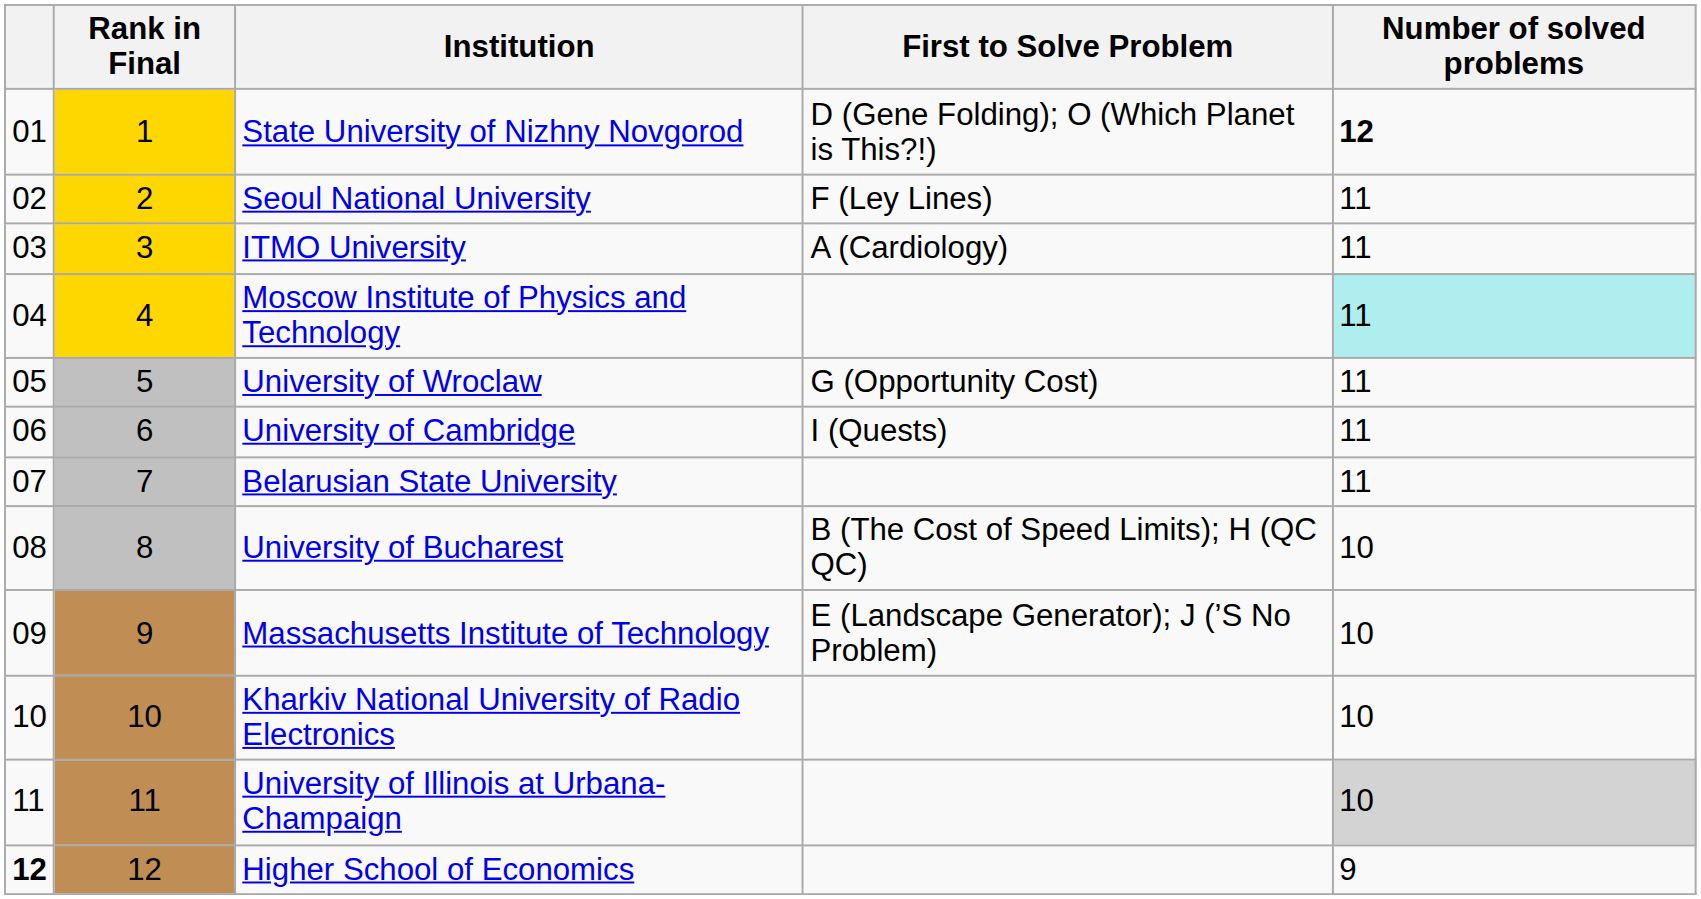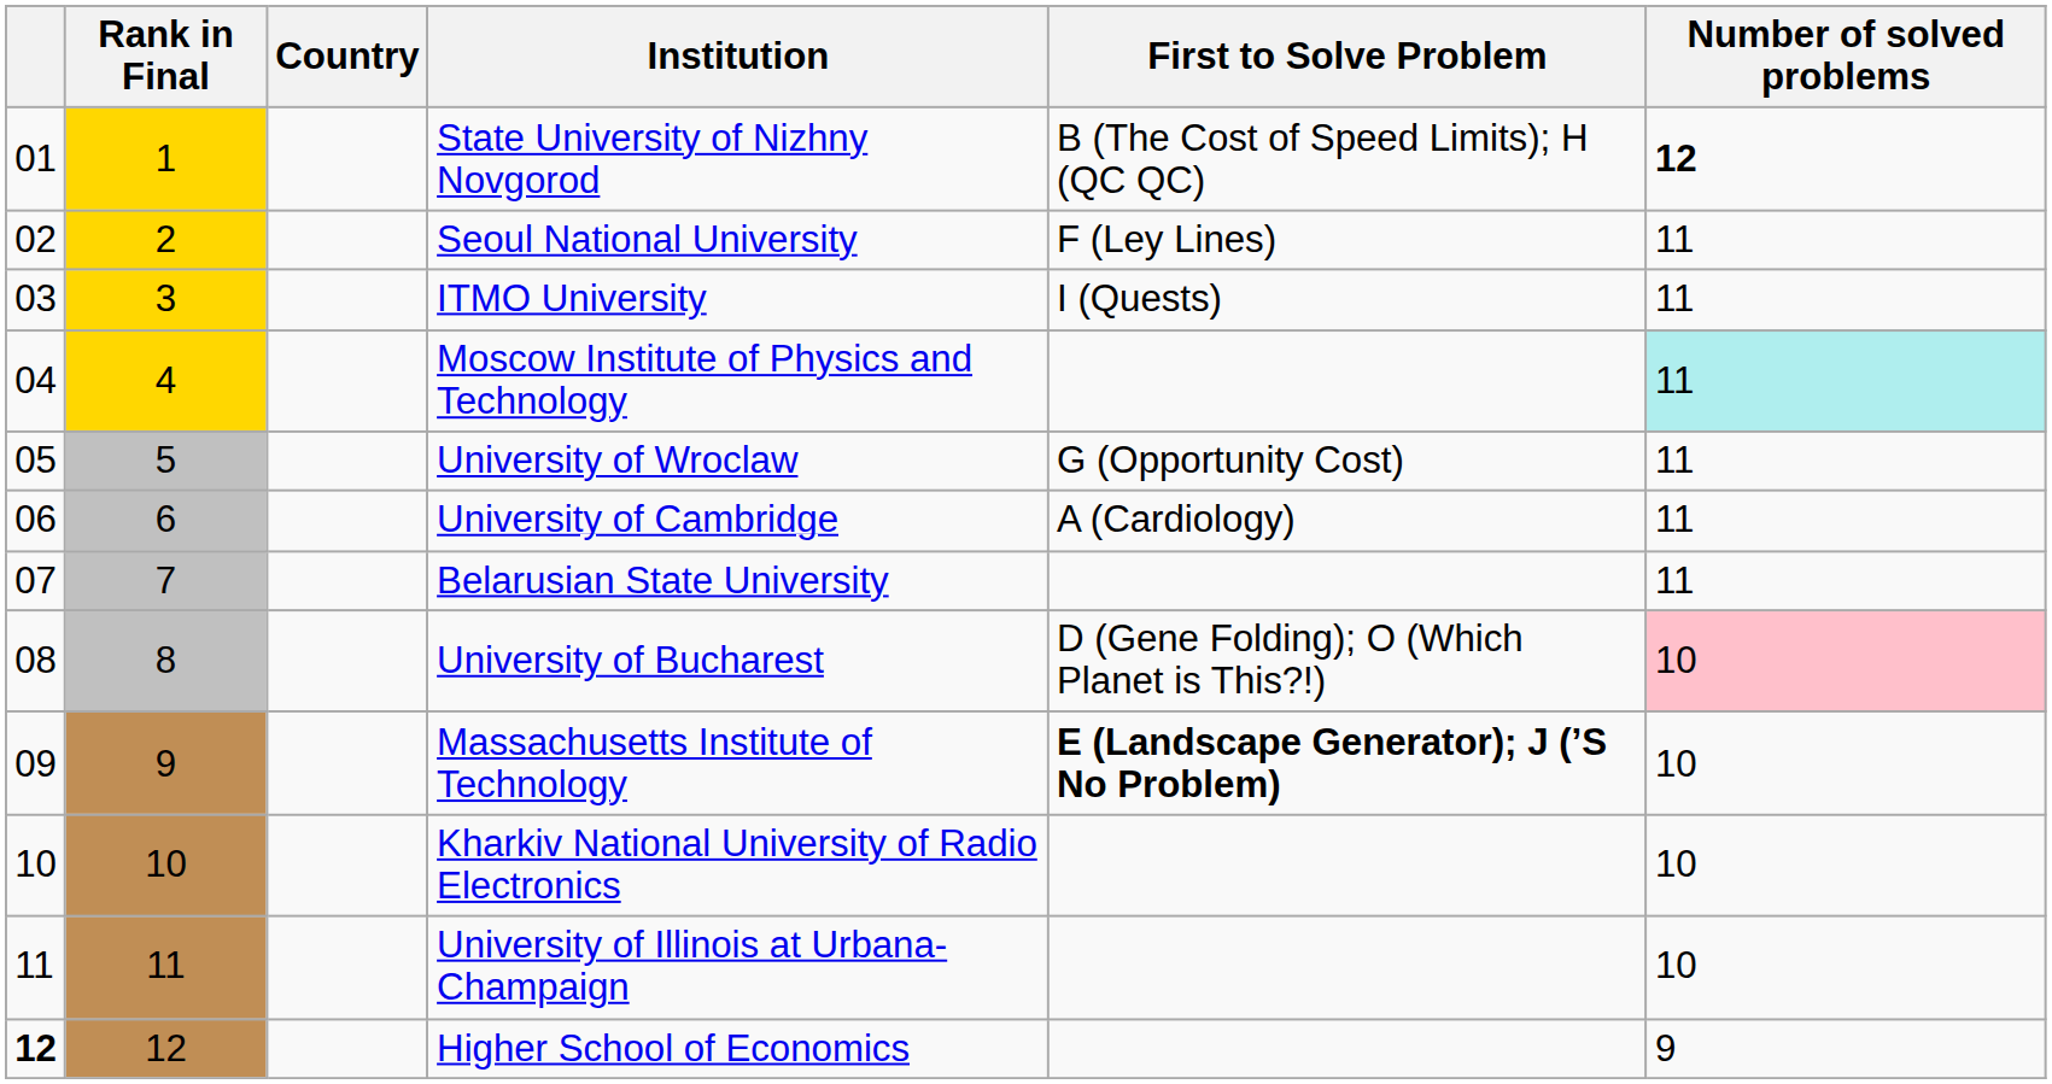+ column: Country
State University of Nizhny Novgorod | First to Solve Problem: D (Gene Folding); O (Which Planet is This?!) -> B (The Cost of Speed Limits); H (QC QC)
ITMO University | First to Solve Problem: A (Cardiology) -> I (Quests)
University of Cambridge | First to Solve Problem: I (Quests) -> A (Cardiology)
University of Bucharest | First to Solve Problem: B (The Cost of Speed Limits); H (QC QC) -> D (Gene Folding); O (Which Planet is This?!)
University of Bucharest | Number of solved problems: no background -> pink background
Massachusetts Institute of Technology | First to Solve Problem: normal -> bold
University of Illinois at Urbana-Champaign | Number of solved problems: lightgrey background -> no background
